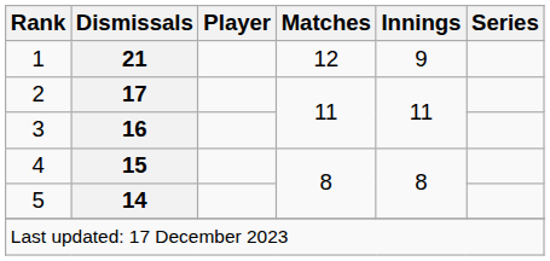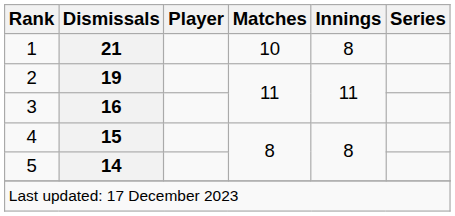1 | Matches: 12 -> 10
1 | Innings: 9 -> 8
2 | Dismissals: 17 -> 19
